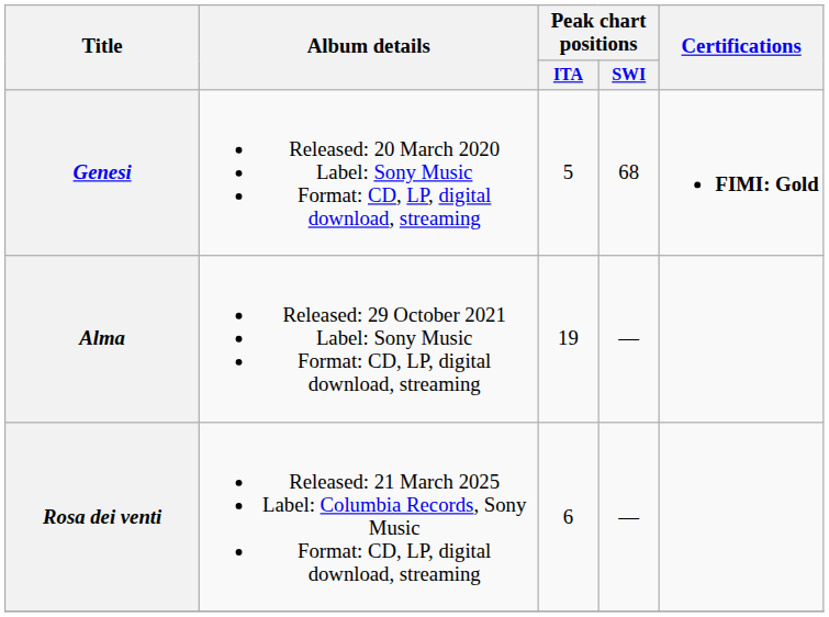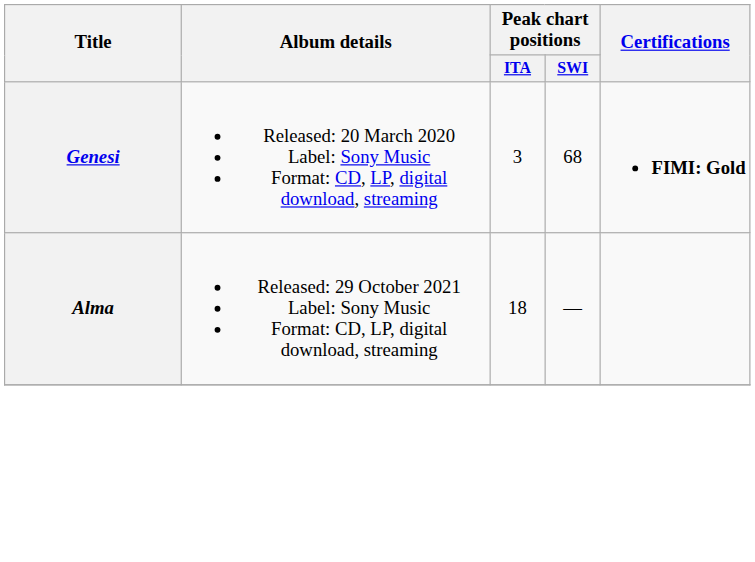Genesi | Peak chart positions / ITA: 5 -> 3
Alma | Peak chart positions / ITA: 19 -> 18
- row: Rosa dei venti | Released: 21 March 2025 Label: Columbia Records, Sony Music Format: CD, LP, digital download, streaming | 6 | —
